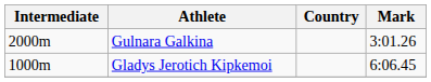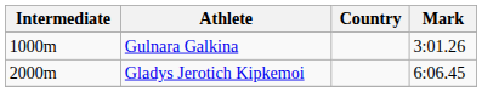Gulnara Galkina | Intermediate: 2000m -> 1000m
Gladys Jerotich Kipkemoi | Intermediate: 1000m -> 2000m
